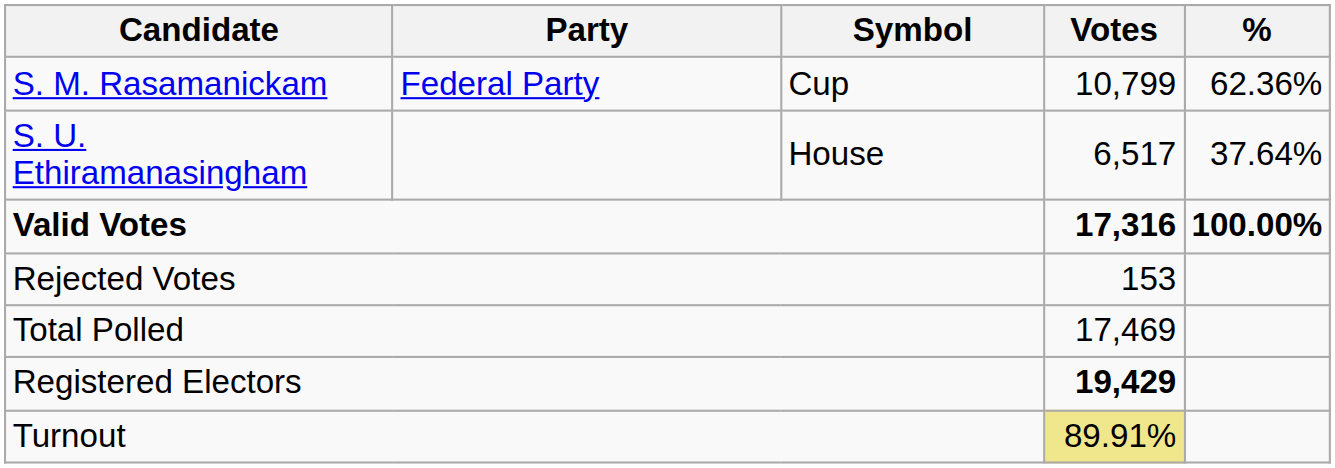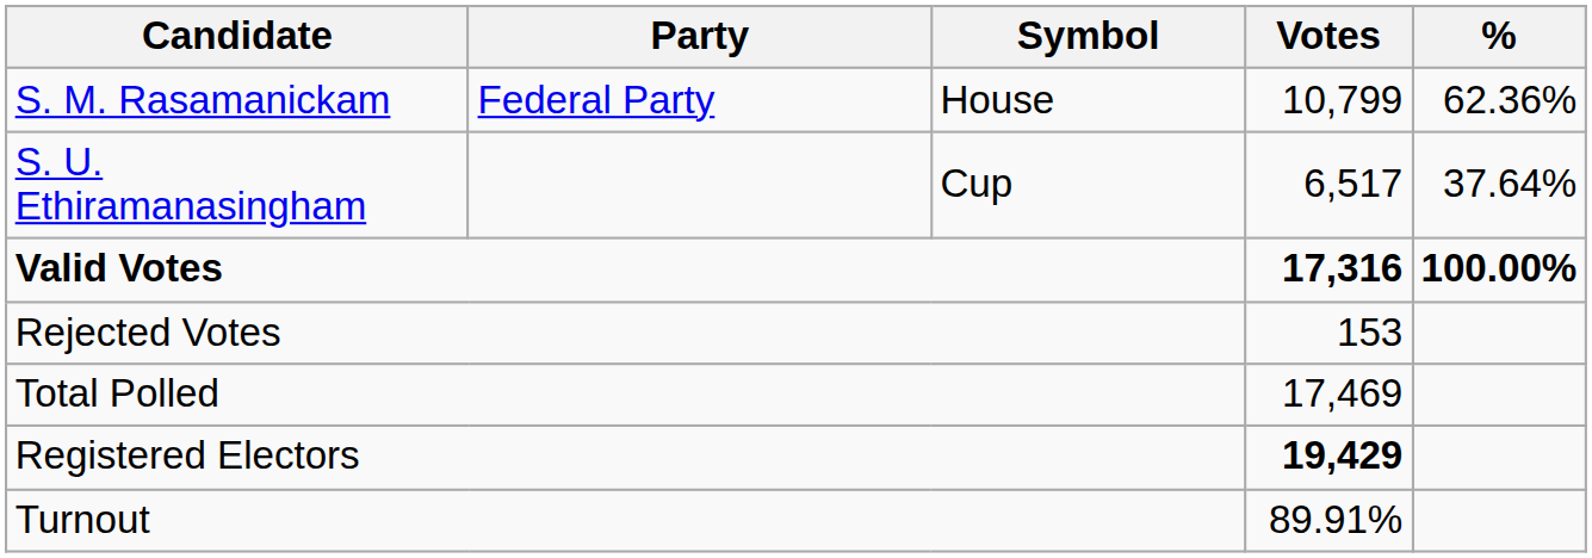S. M. Rasamanickam | Symbol: Cup -> House
S. U. Ethiramanasingham | Symbol: House -> Cup
Turnout | Votes: khaki background -> no background
